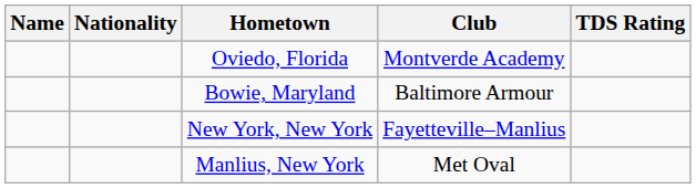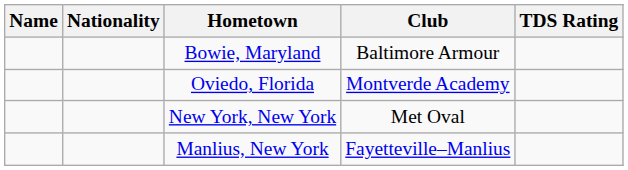rows swapped: Oviedo, Florida <-> Bowie, Maryland
New York, New York | Club: Fayetteville–Manlius -> Met Oval
Manlius, New York | Club: Met Oval -> Fayetteville–Manlius
